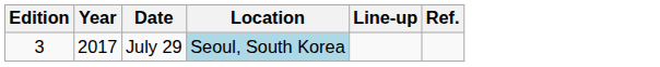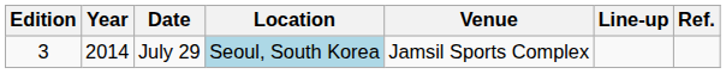+ column: Venue | Jamsil Sports Complex
July 29 | Year: 2017 -> 2014
